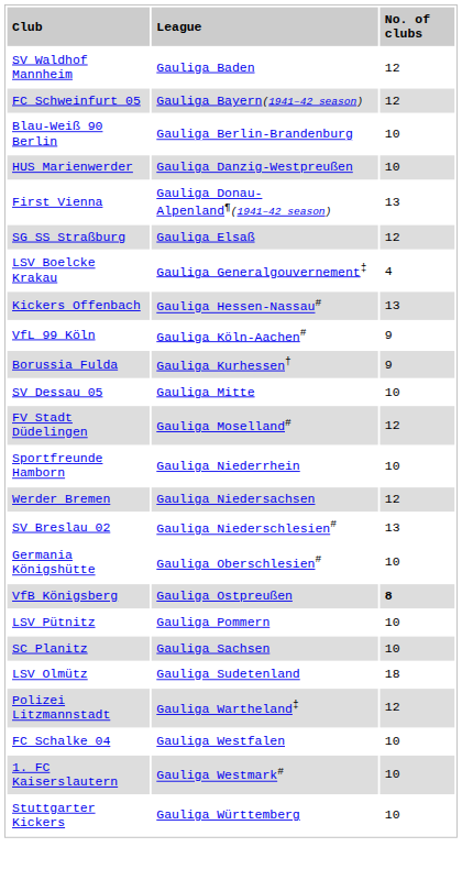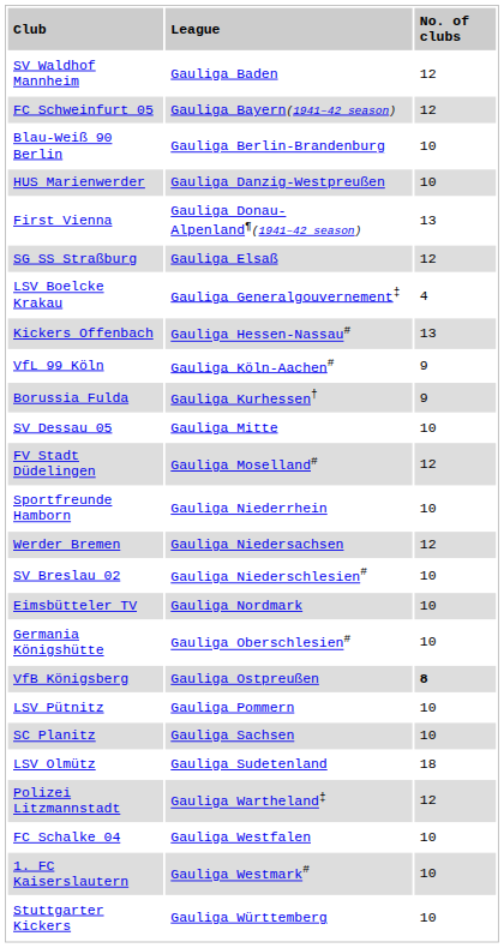SV Breslau 02 | column 3: 13 -> 10
+ row: Eimsbütteler TV | Gauliga Nordmark | 10
